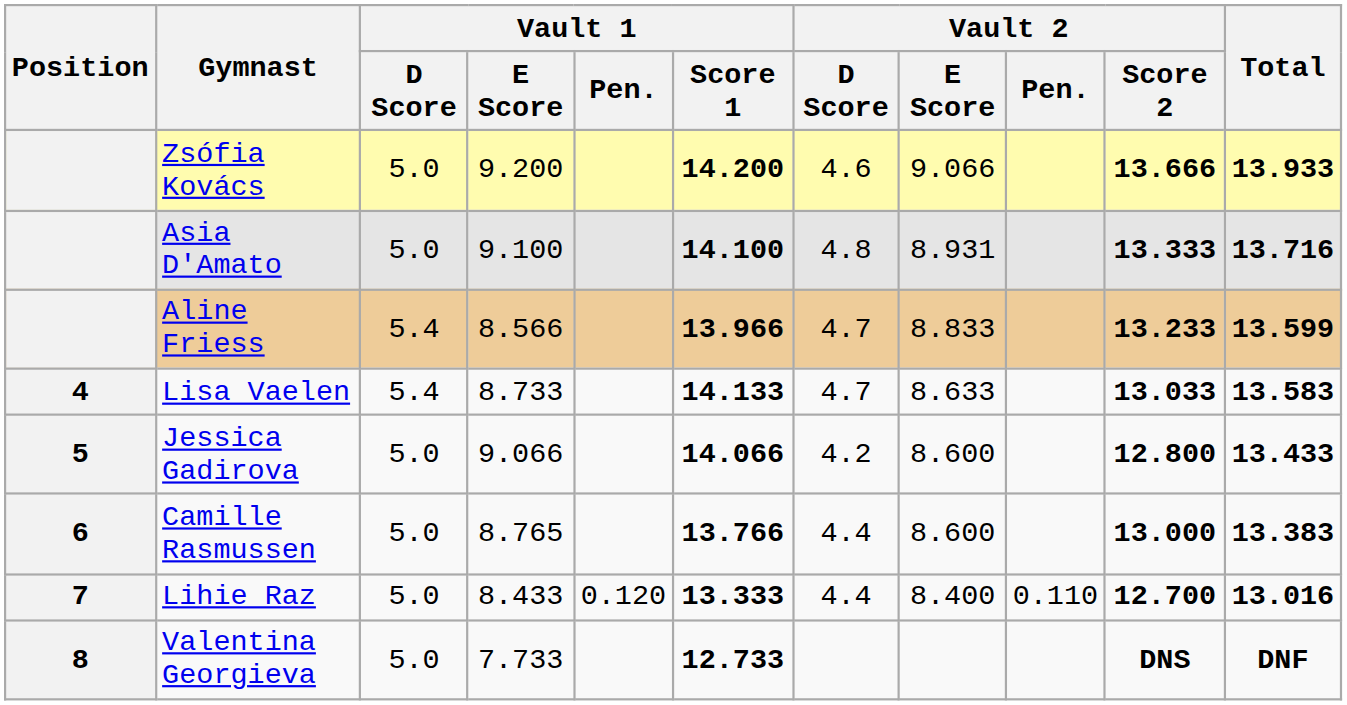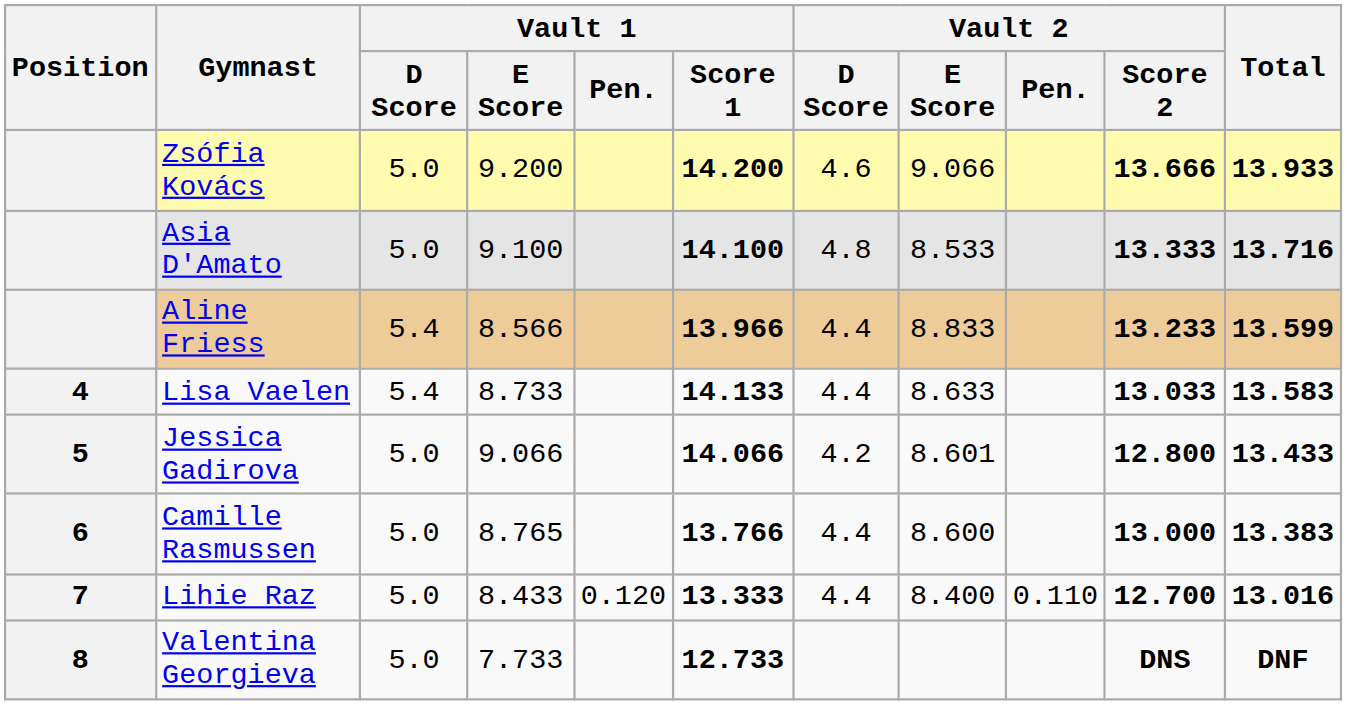Asia D'Amato | Vault 2 / E Score: 8.931 -> 8.533
Aline Friess | Vault 2 / D Score: 4.7 -> 4.4
Lisa Vaelen | Vault 2 / D Score: 4.7 -> 4.4
Jessica Gadirova | Vault 2 / E Score: 8.600 -> 8.601
